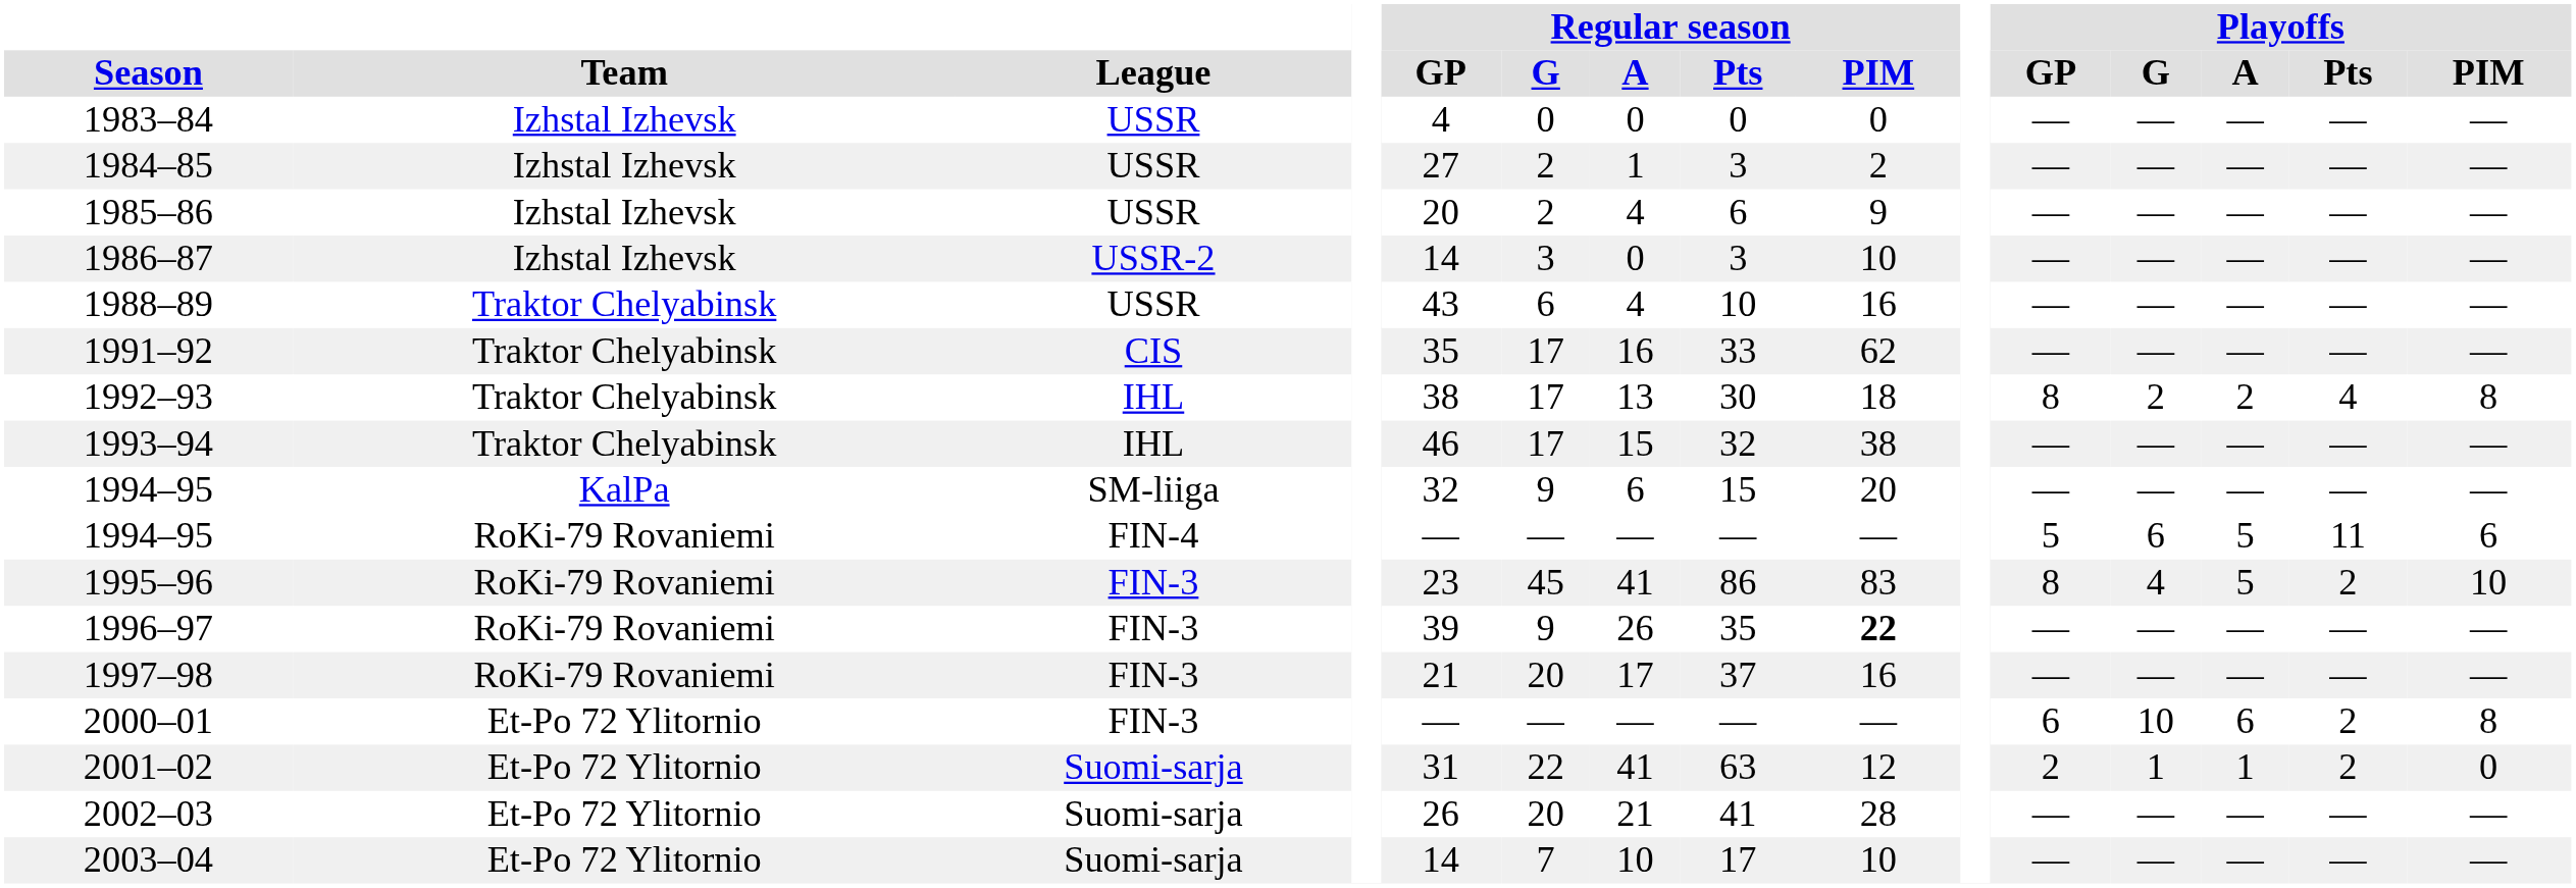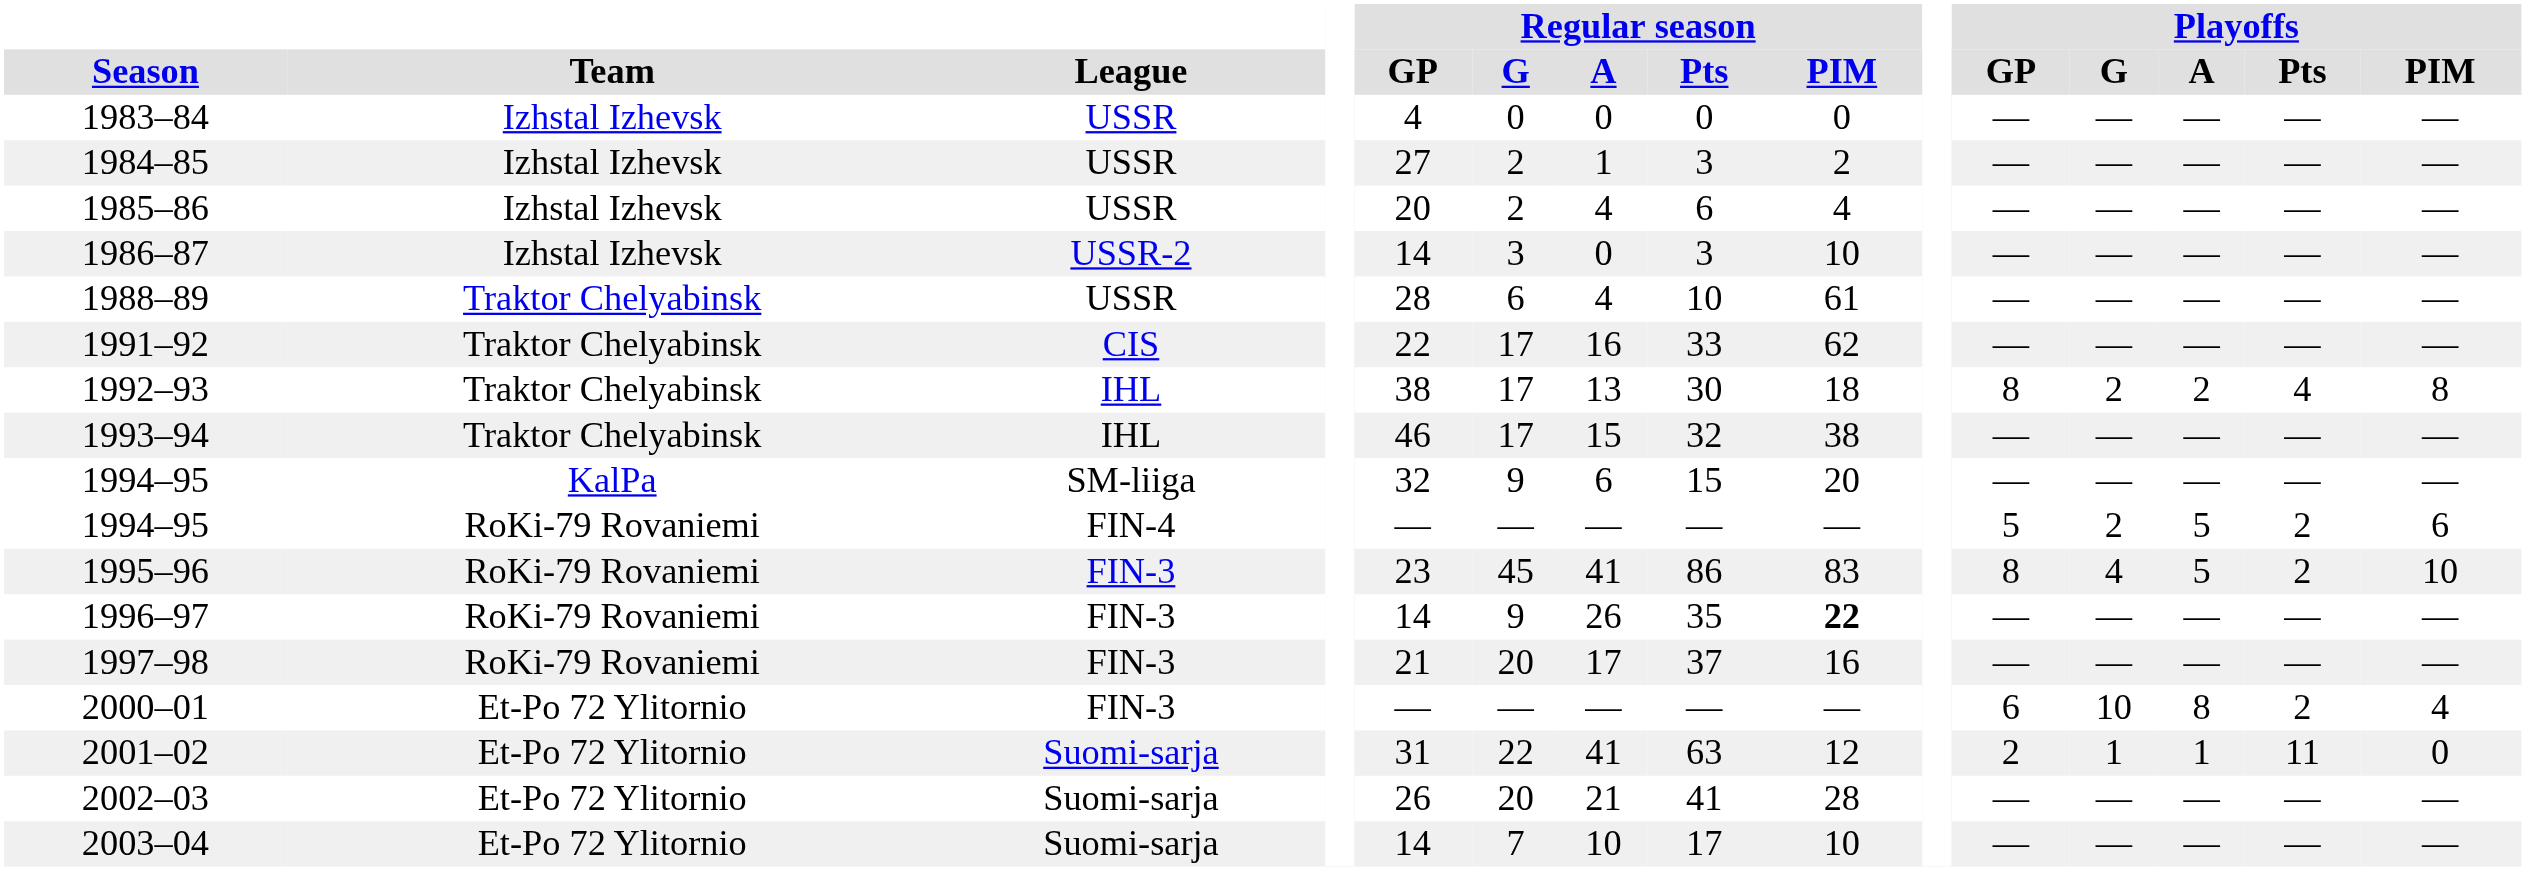1985–86 | Regular season / PIM: 9 -> 4
1988–89 | Regular season / GP: 43 -> 28
1988–89 | Regular season / PIM: 16 -> 61
1991–92 | Regular season / GP: 35 -> 22
1994–95 / FIN-4 | Playoffs / G: 6 -> 2
1994–95 / FIN-4 | Playoffs / Pts: 11 -> 2
1996–97 | Regular season / GP: 39 -> 14
2000–01 | Playoffs / A: 6 -> 8
2000–01 | Playoffs / PIM: 8 -> 4
2001–02 | Playoffs / Pts: 2 -> 11
